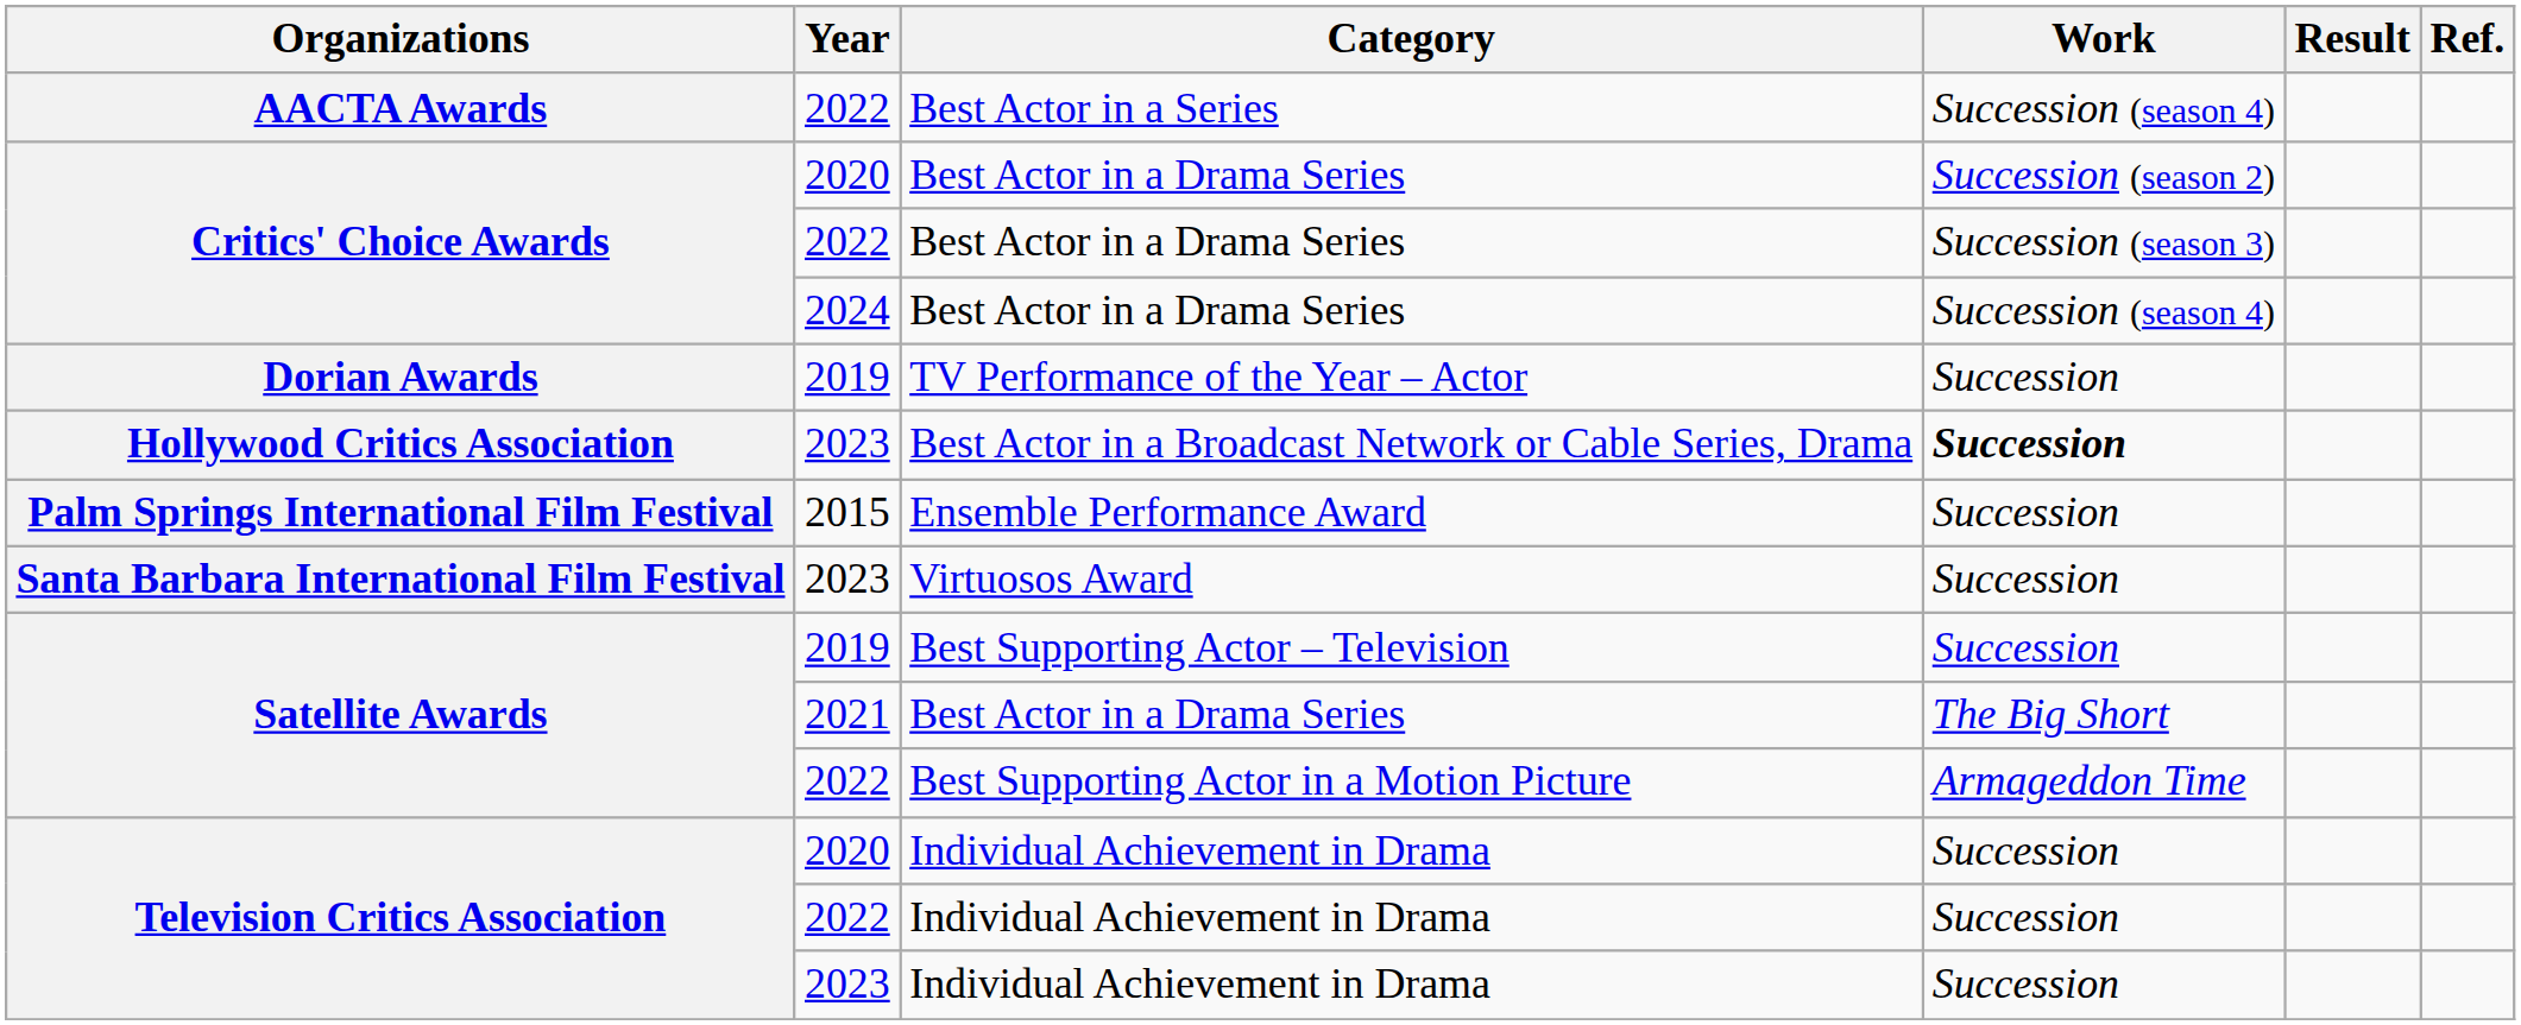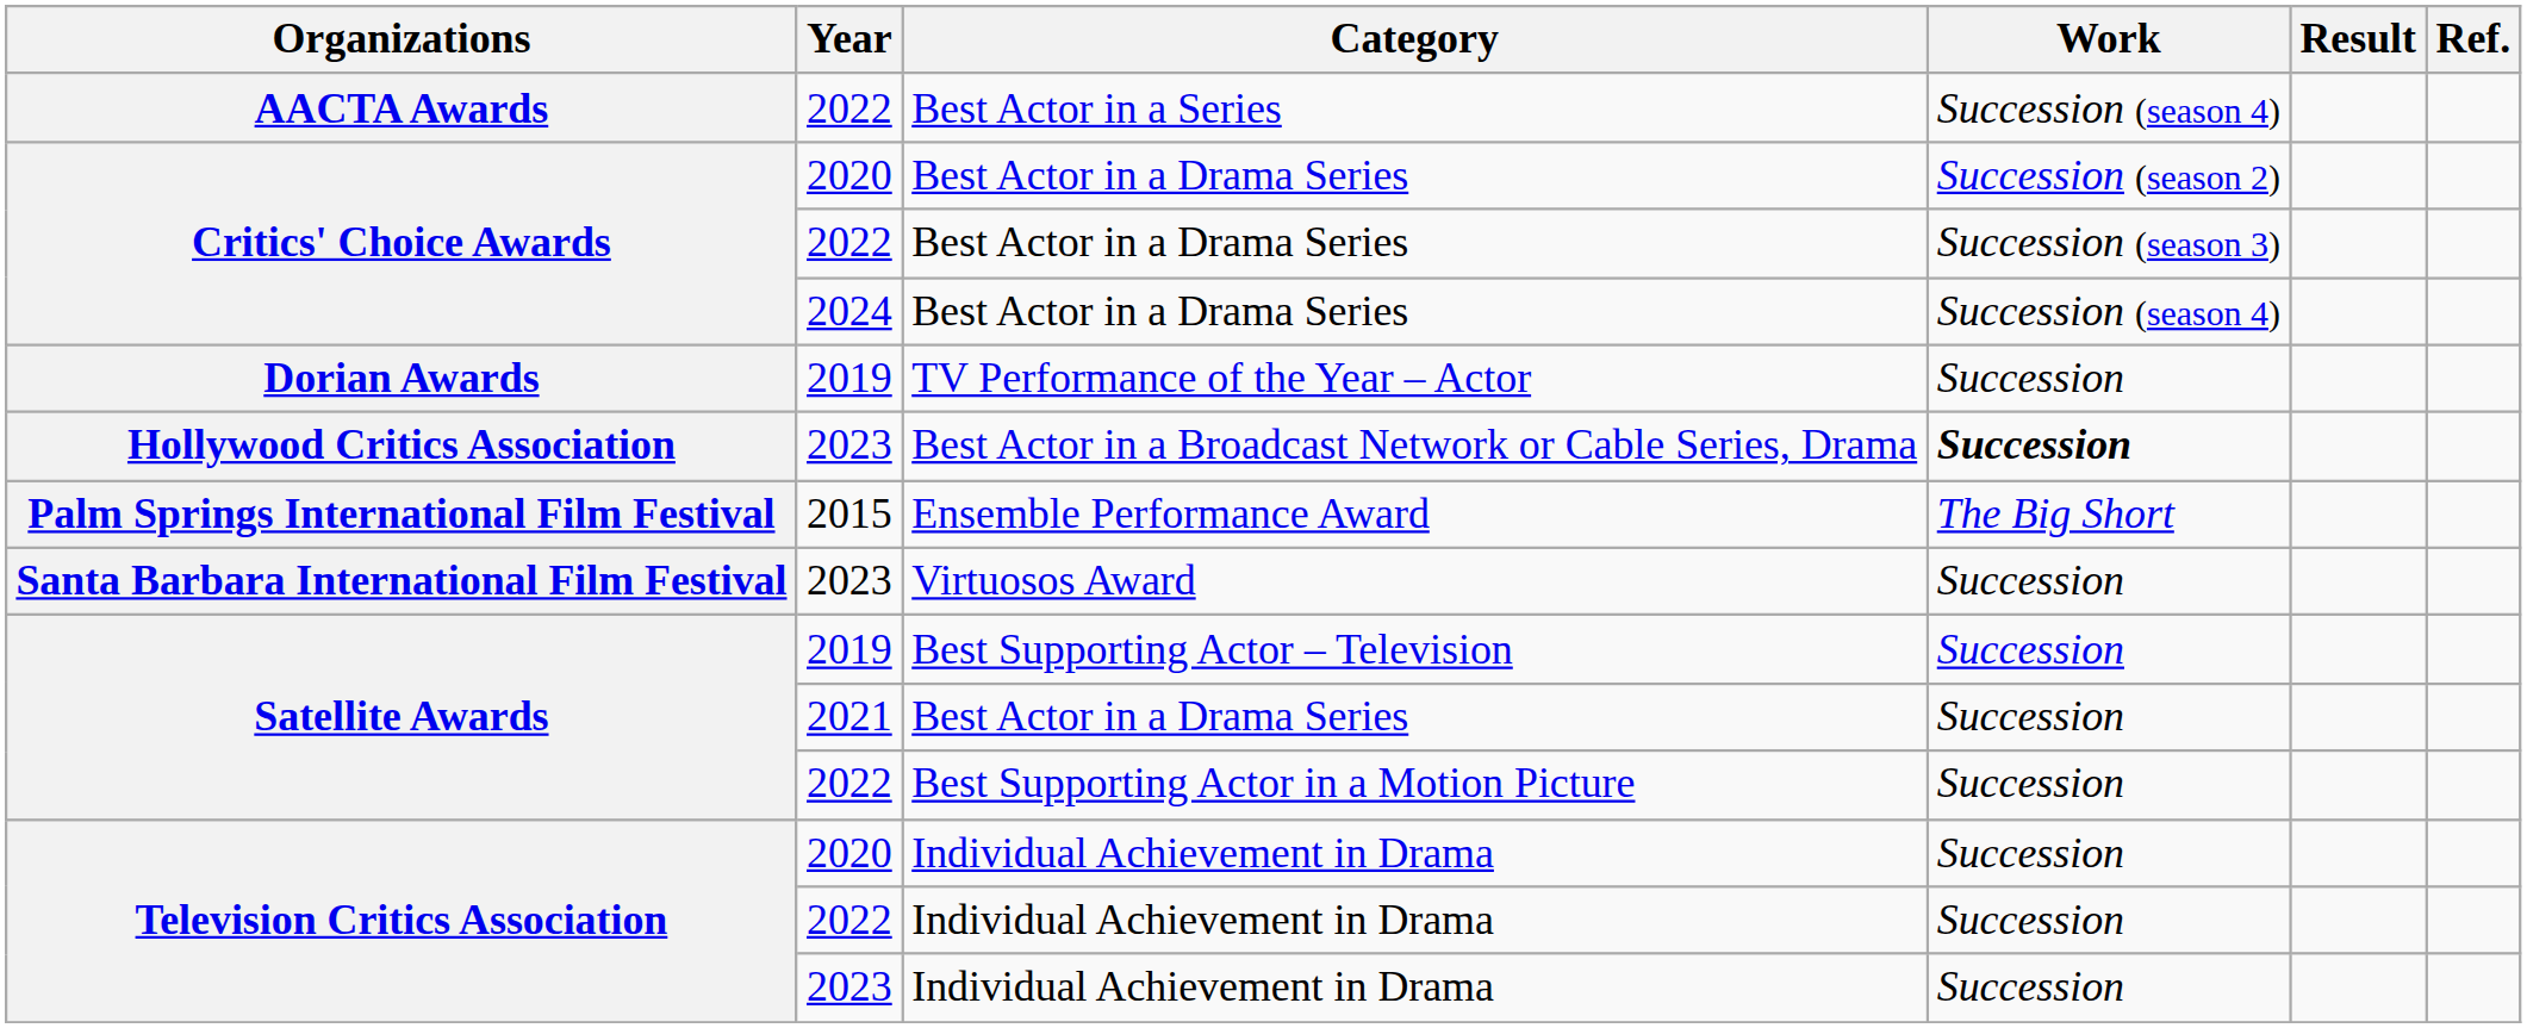Ensemble Performance Award | Work: Succession -> The Big Short
2021 / Best Actor in a Drama Series | Work: The Big Short -> Succession
Best Supporting Actor in a Motion Picture | Work: Armageddon Time -> Succession
